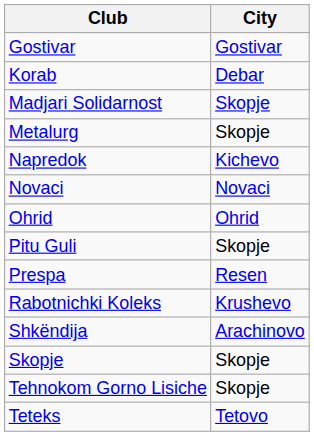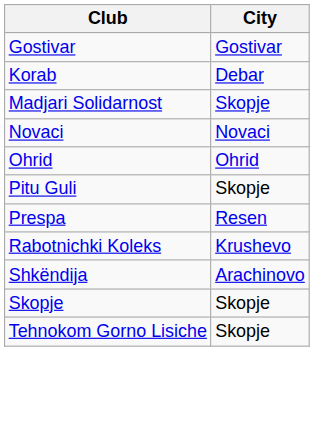- row: Metalurg | Skopje
- row: Napredok | Kichevo
- row: Teteks | Tetovo
